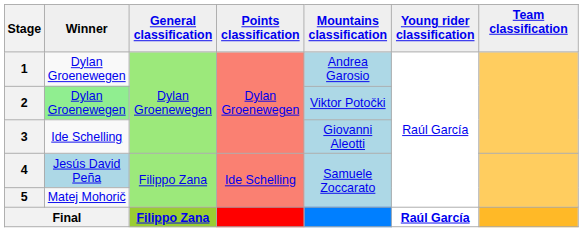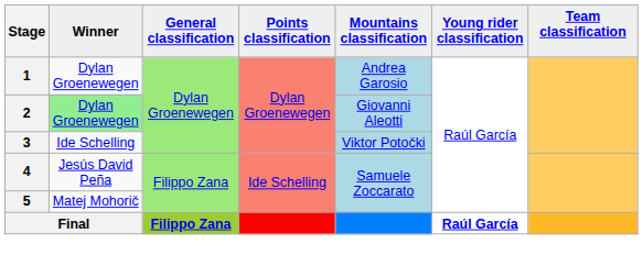2 | Mountains classification: Viktor Potočki -> Giovanni Aleotti
3 | Mountains classification: Giovanni Aleotti -> Viktor Potočki
4 | Winner: lightblue background -> no background
